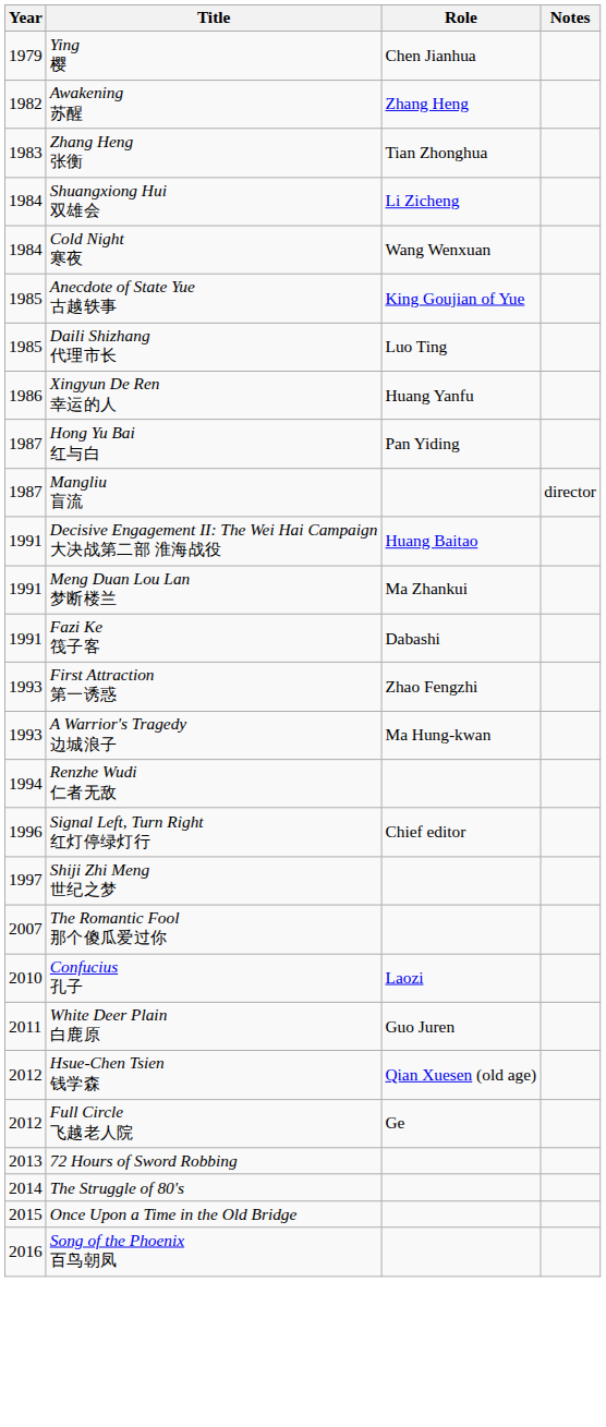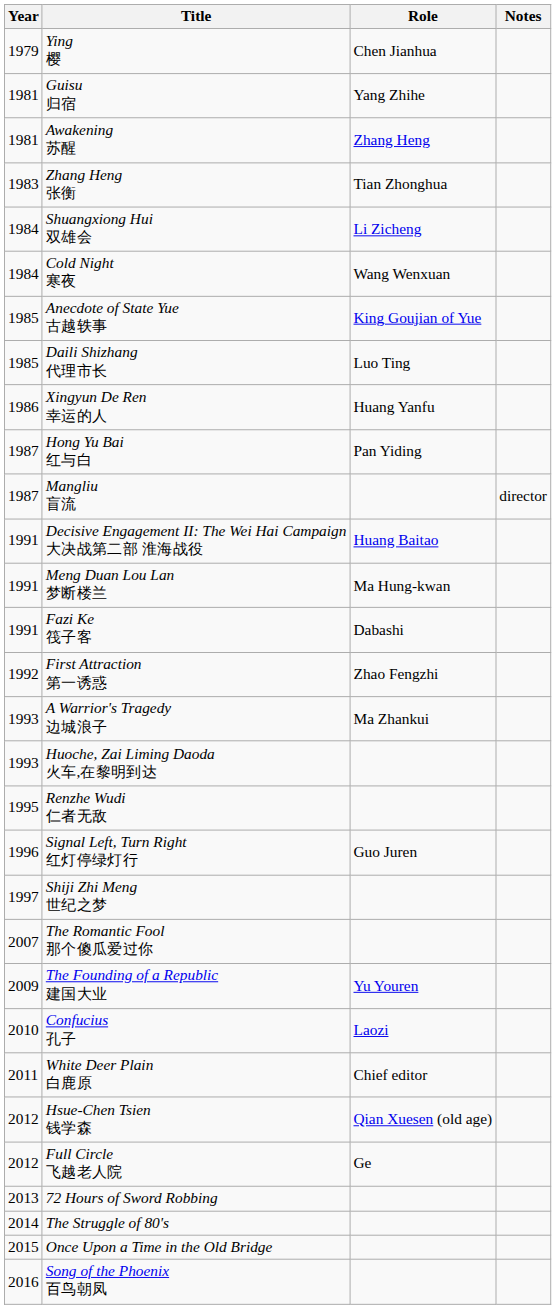+ row: 1981 | Guisu 归宿 | Yang Zhihe
Awakening 苏醒 | Year: 1982 -> 1981
Meng Duan Lou Lan 梦断楼兰 | Role: Ma Zhankui -> Ma Hung-kwan
First Attraction 第一诱惑 | Year: 1993 -> 1992
A Warrior's Tragedy 边城浪子 | Role: Ma Hung-kwan -> Ma Zhankui
+ row: 1993 | Huoche, Zai Liming Daoda 火车,在黎明到达
Renzhe Wudi 仁者无敌 | Year: 1994 -> 1995
Signal Left, Turn Right 红灯停绿灯行 | Role: Chief editor -> Guo Juren
+ row: 2009 | The Founding of a Republic 建国大业 | Yu Youren
White Deer Plain 白鹿原 | Role: Guo Juren -> Chief editor
